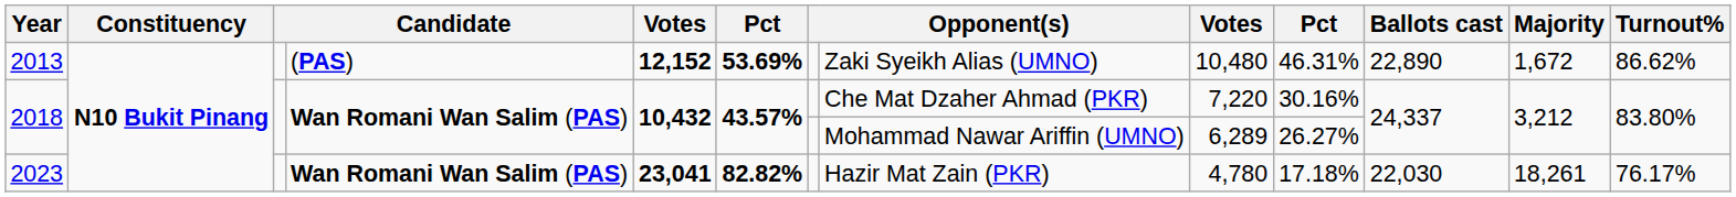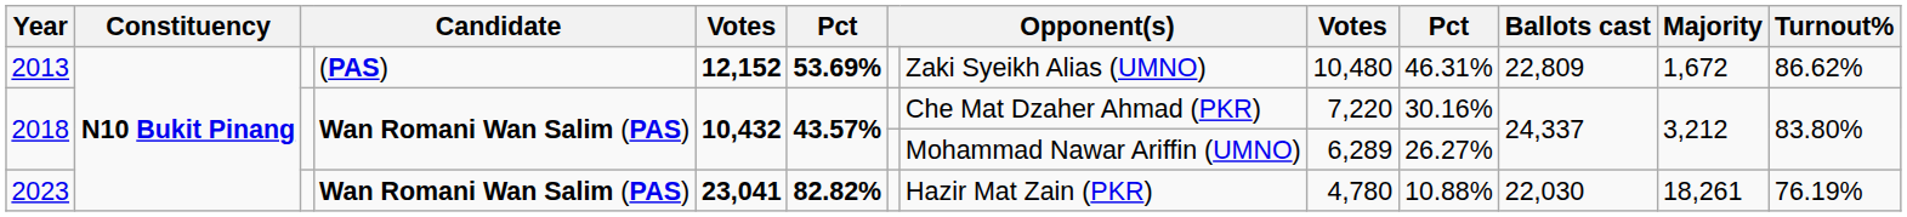2013 | Ballots cast: 22,890 -> 22,809
2023 | column 10: 17.18% -> 10.88%
2023 | Turnout%: 76.17% -> 76.19%
